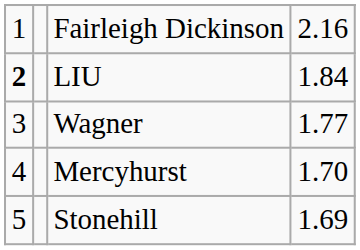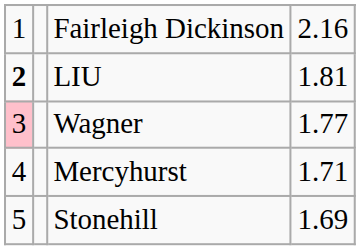LIU | column 4: 1.84 -> 1.81
Wagner | column 1: no background -> pink background
Mercyhurst | column 4: 1.70 -> 1.71
